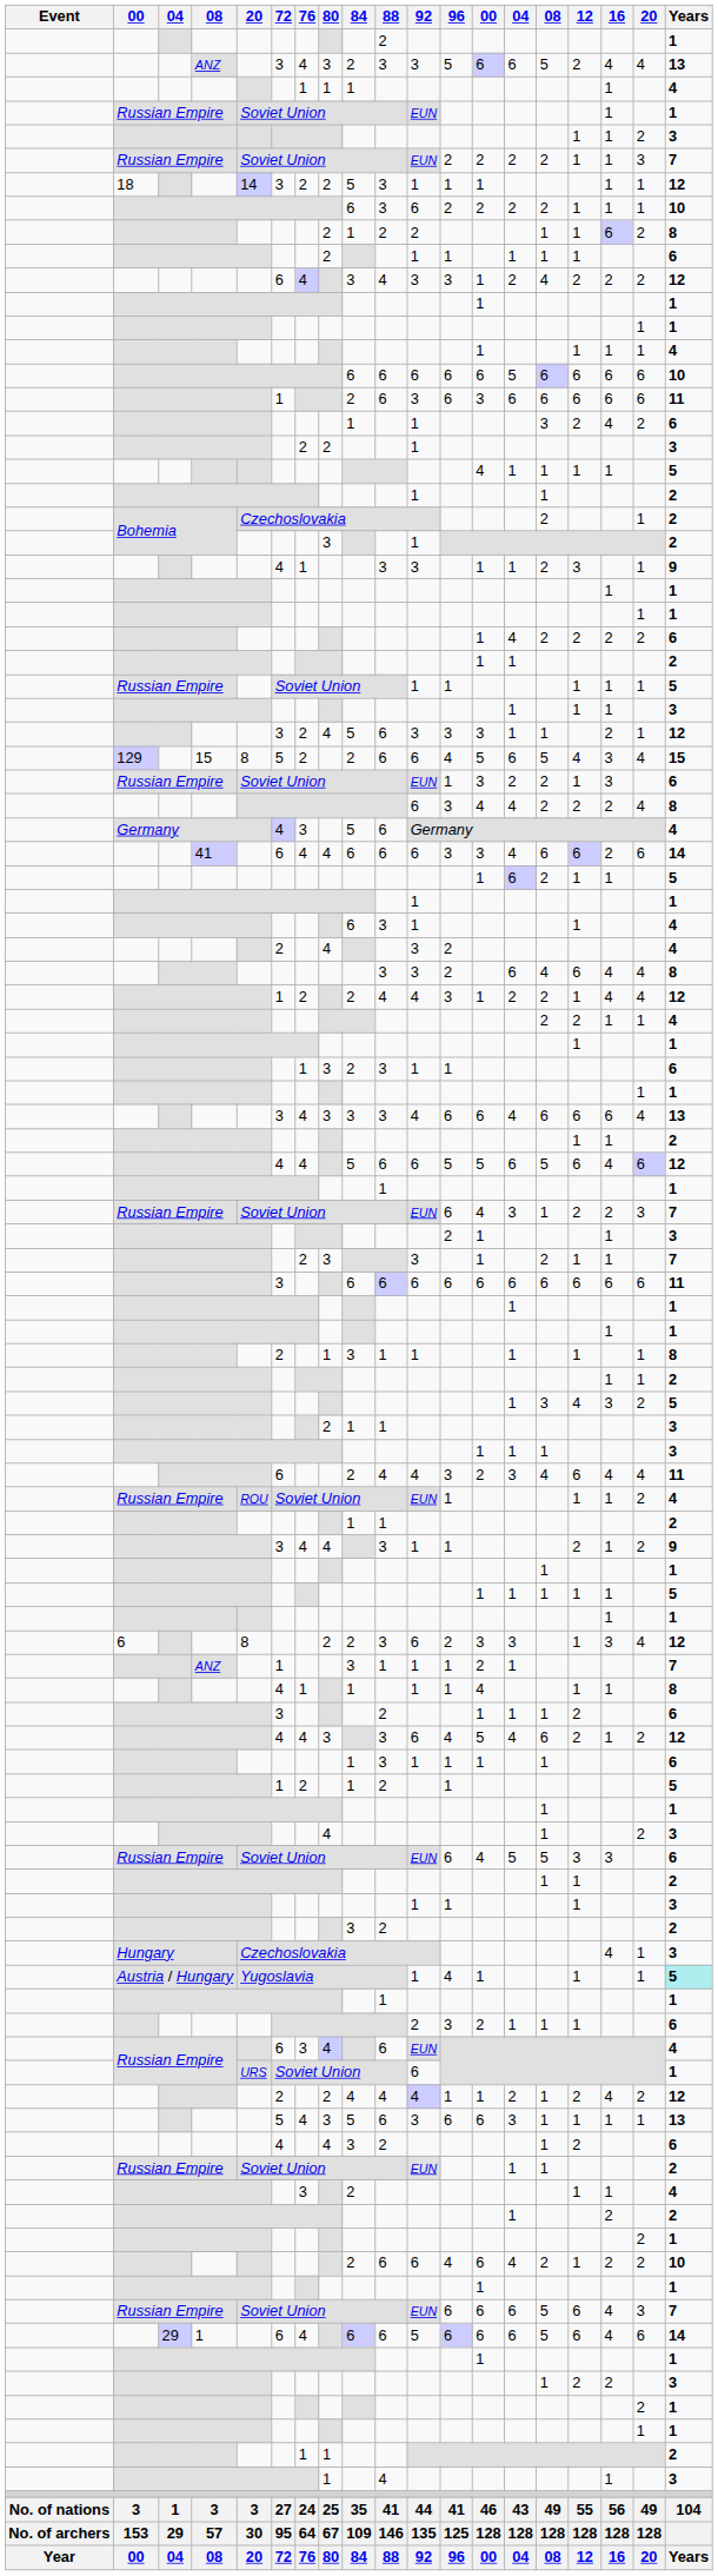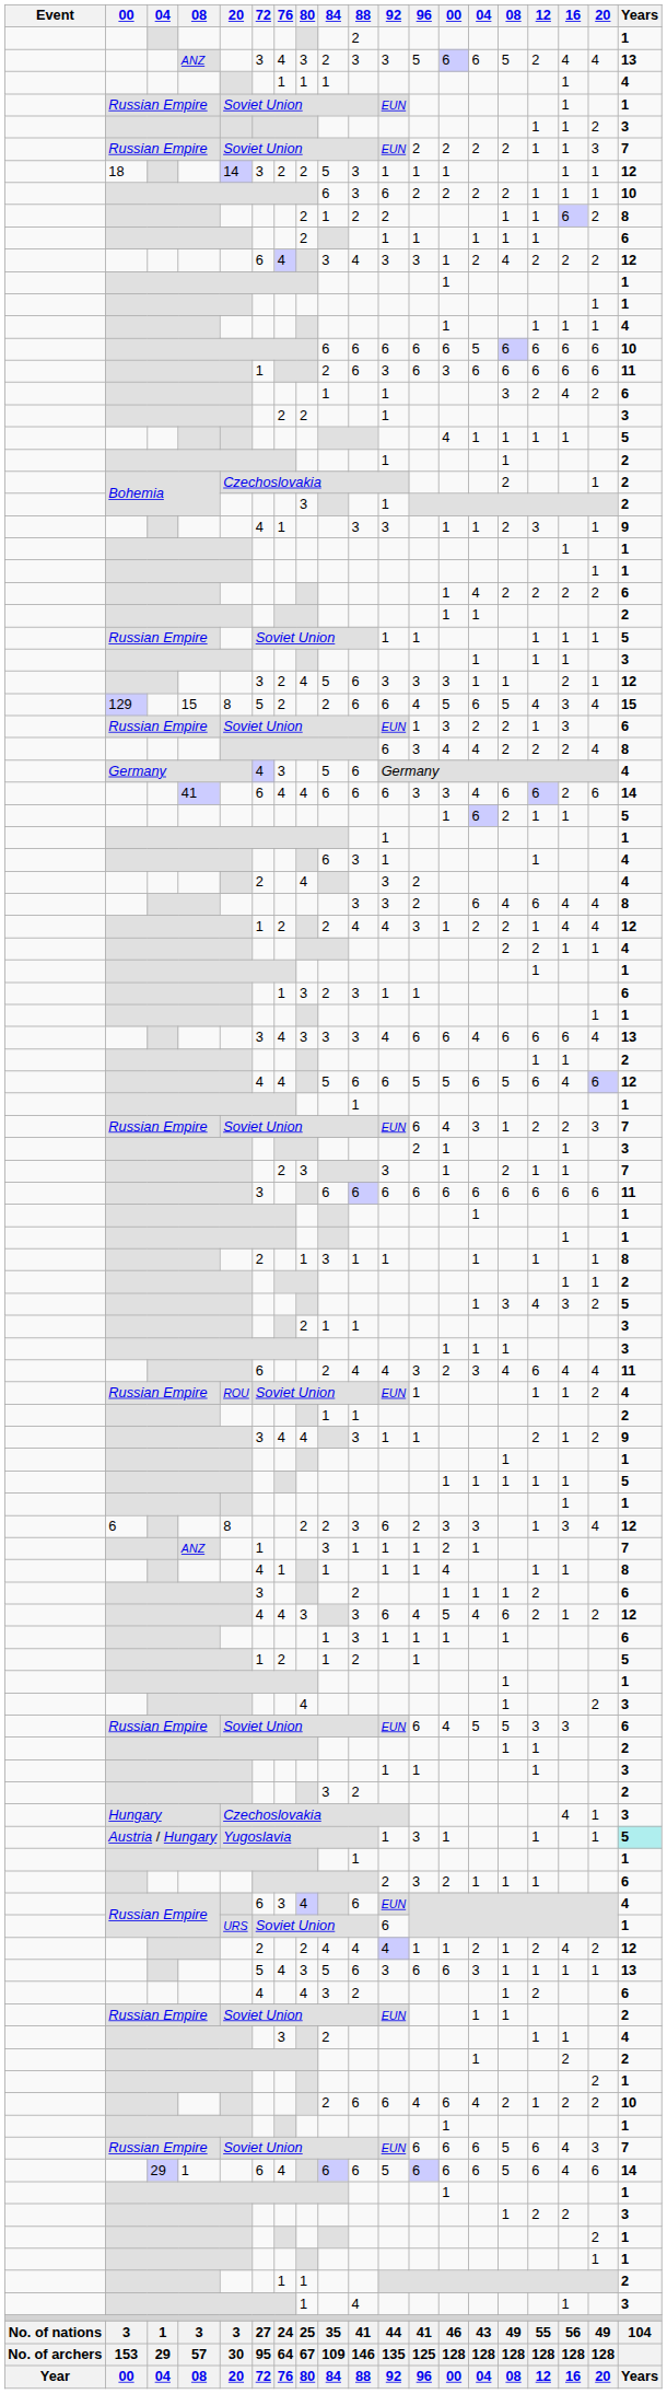Austria / Hungary | 96: 4 -> 3
